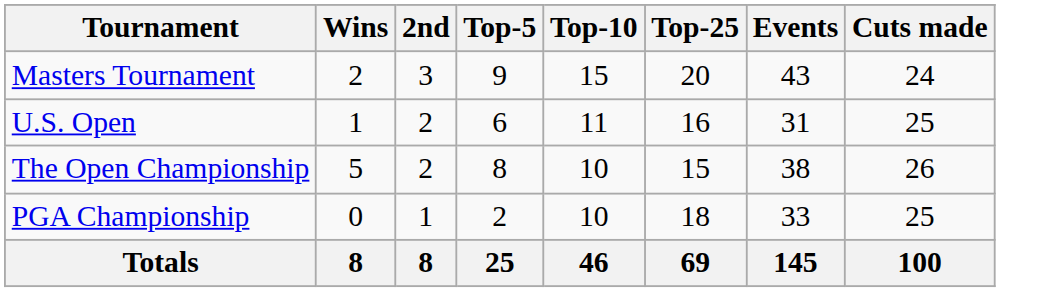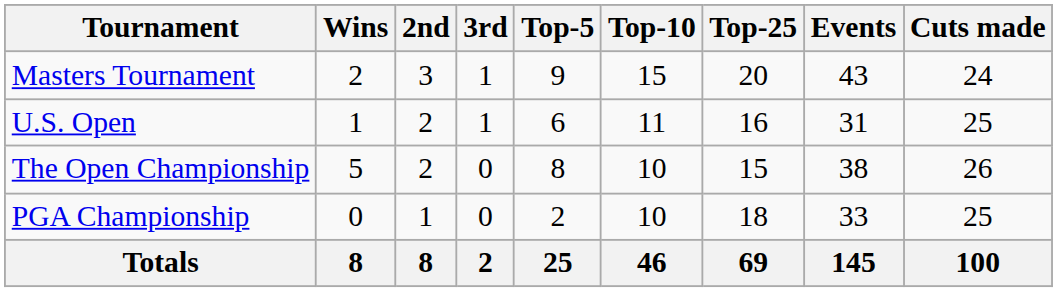+ column: 3rd | 1 | 1 | 0 | 0 | 2
